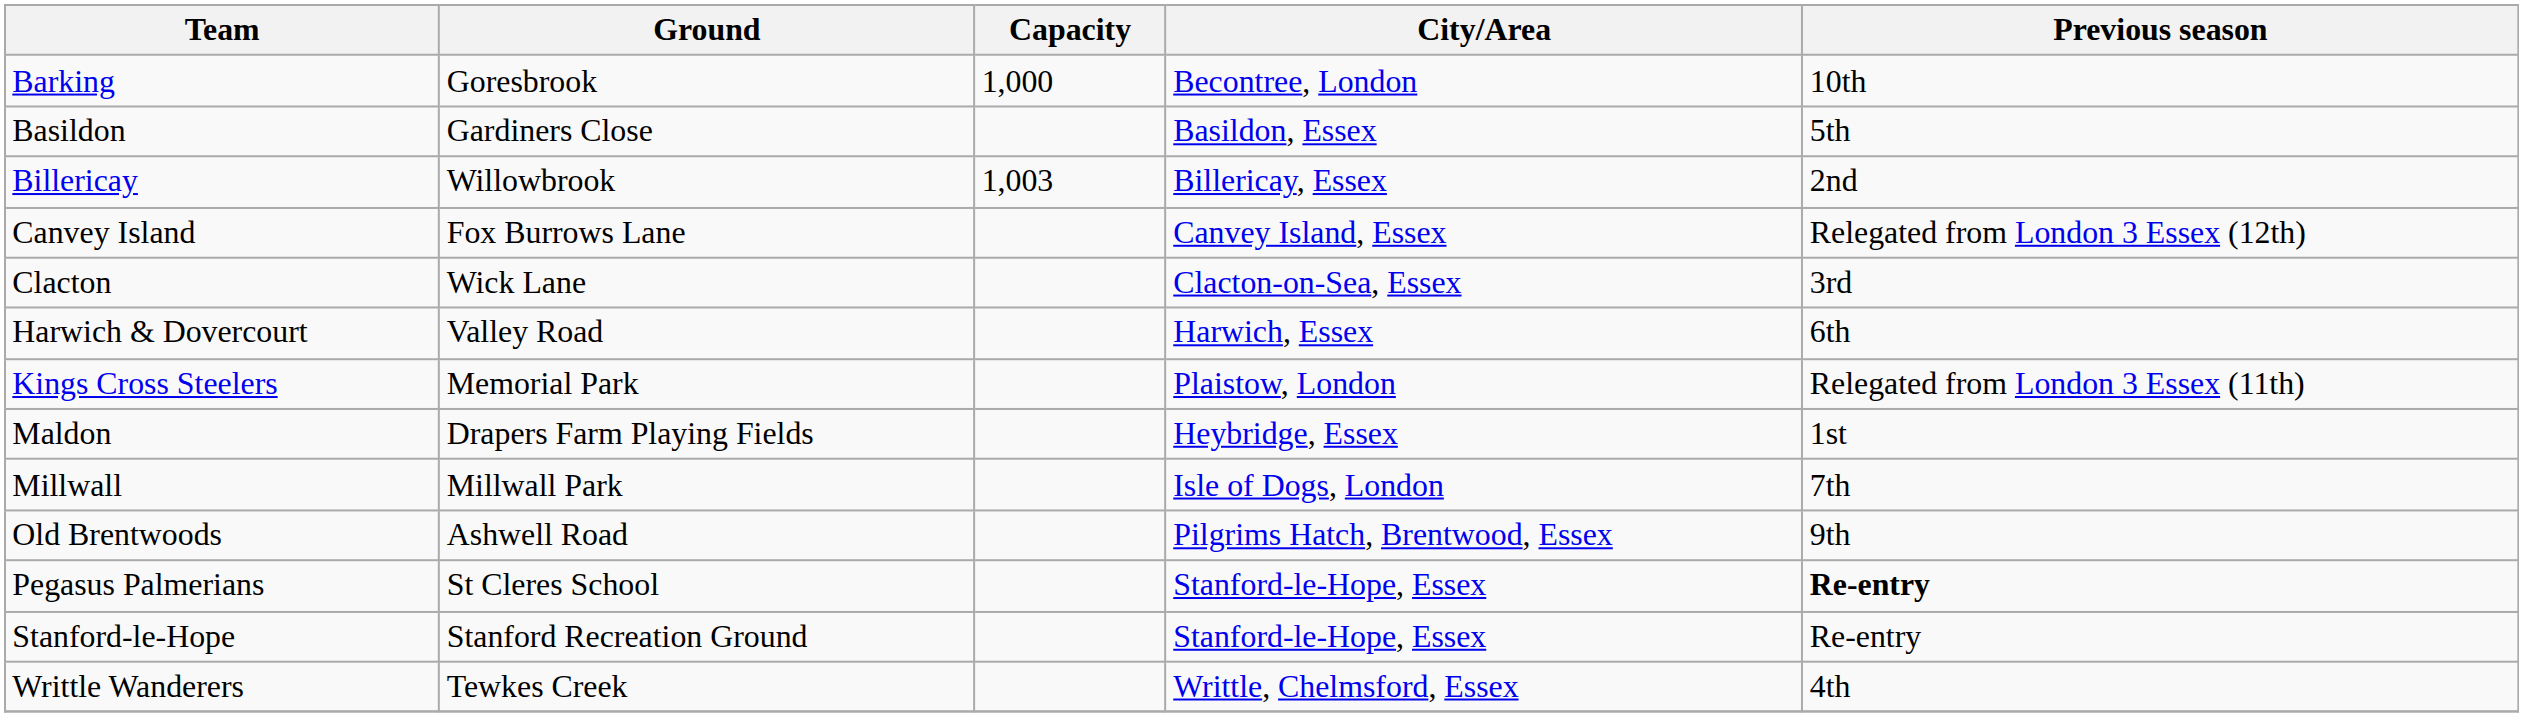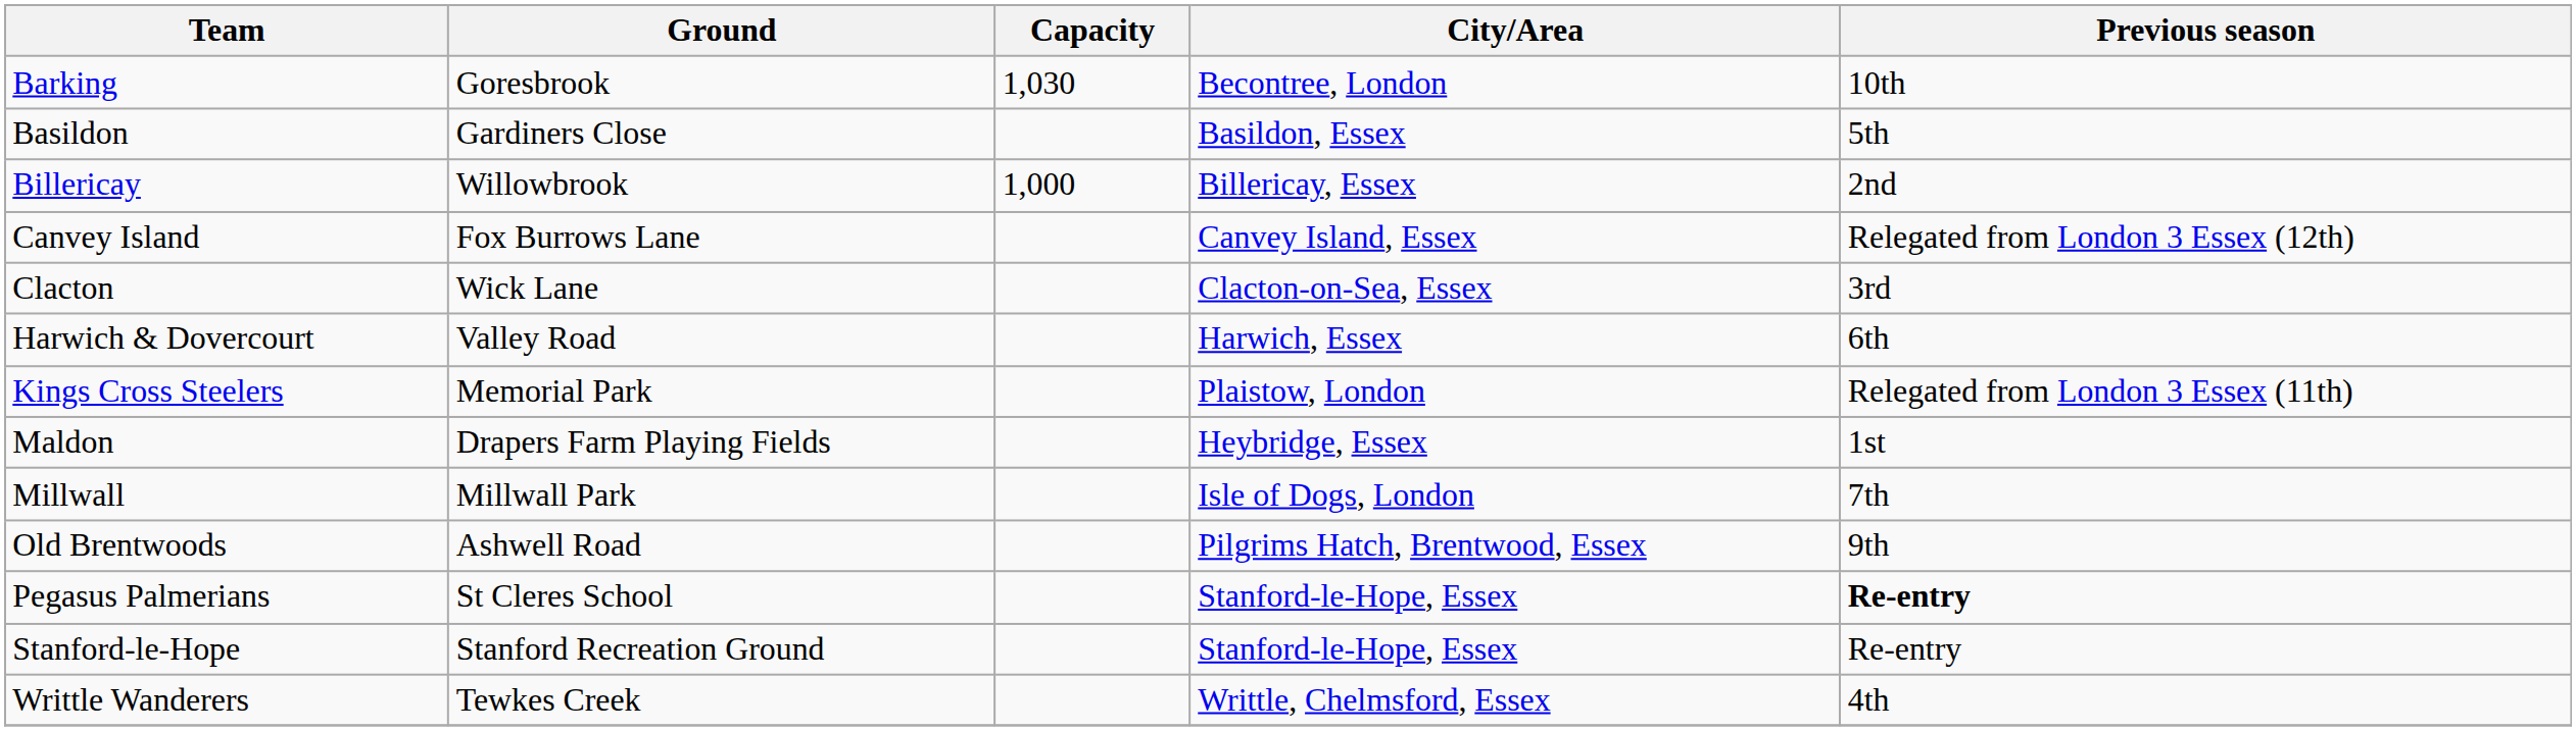Barking | Capacity: 1,000 -> 1,030
Billericay | Capacity: 1,003 -> 1,000
